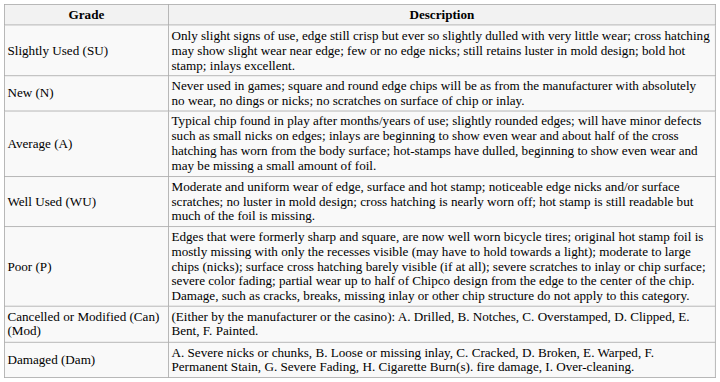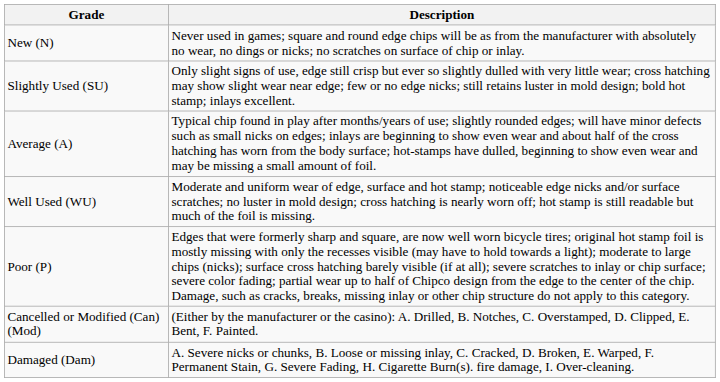rows swapped: New (N) <-> Slightly Used (SU)
